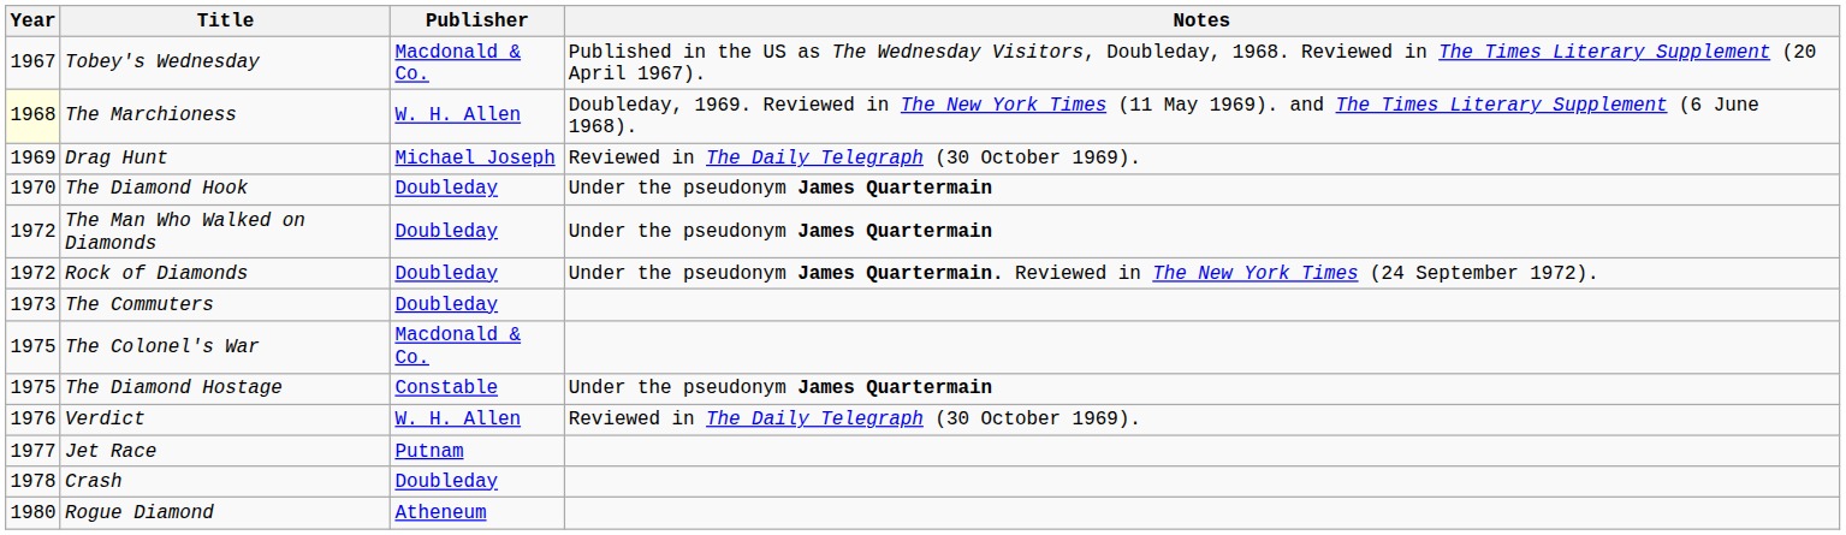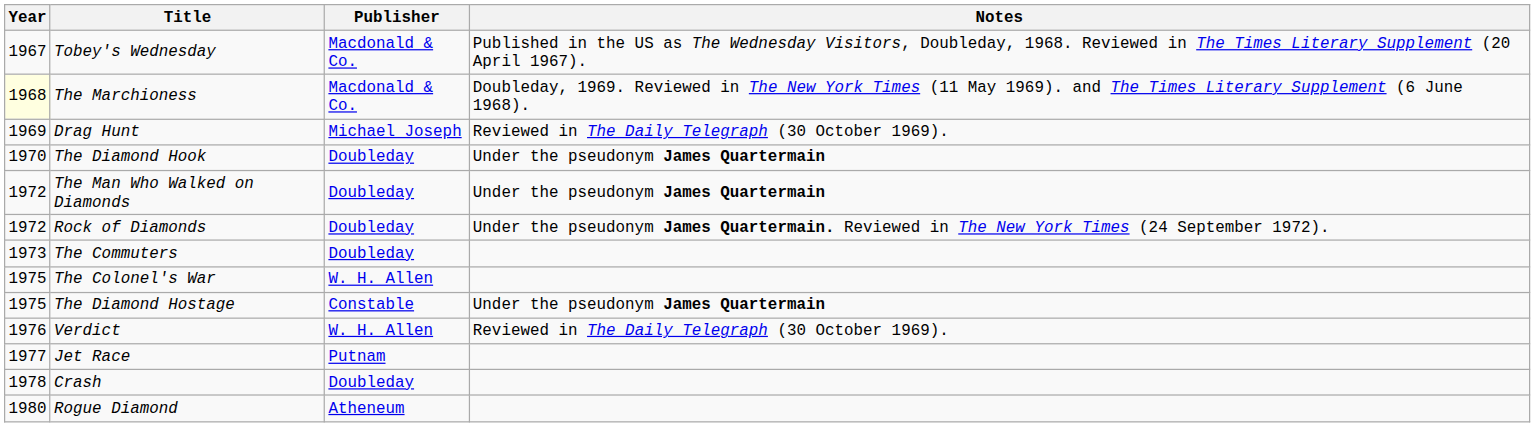The Marchioness | Publisher: W. H. Allen -> Macdonald & Co.
The Colonel's War | Publisher: Macdonald & Co. -> W. H. Allen
